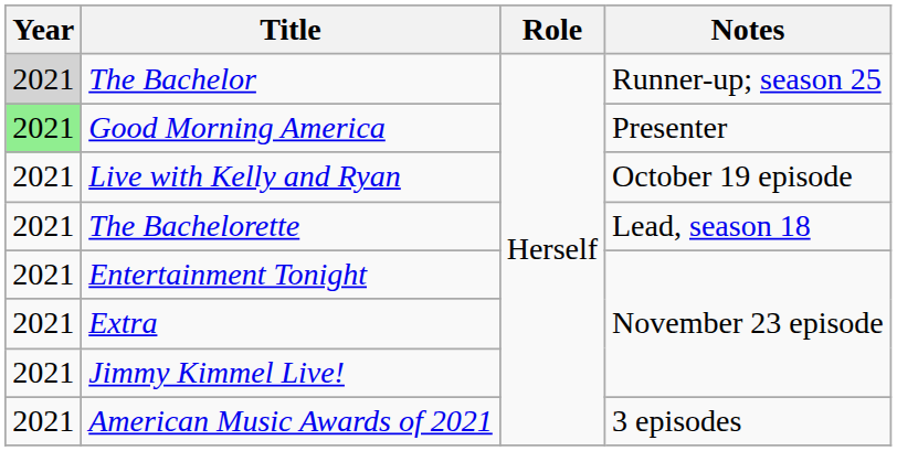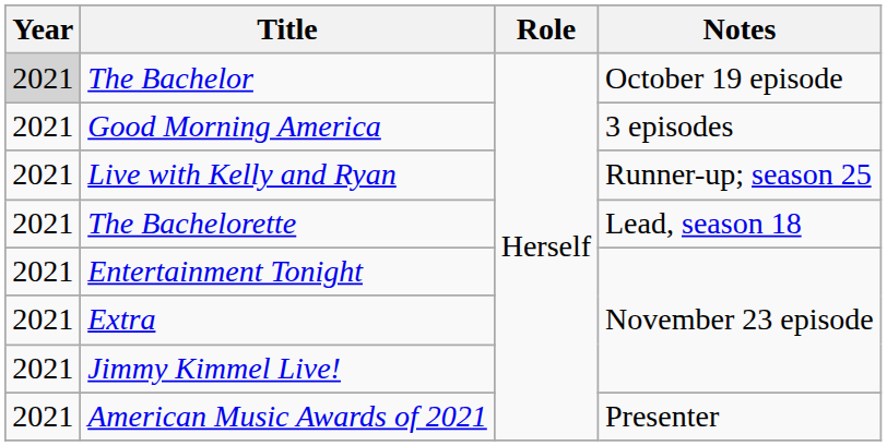The Bachelor | Notes: Runner-up; season 25 -> October 19 episode
Good Morning America | Year: lightgreen background -> no background
Good Morning America | Notes: Presenter -> 3 episodes
Live with Kelly and Ryan | Notes: October 19 episode -> Runner-up; season 25
American Music Awards of 2021 | Notes: 3 episodes -> Presenter
